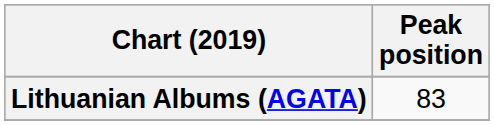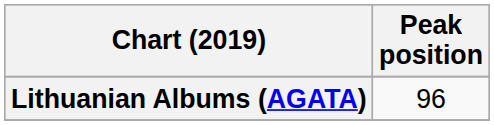Lithuanian Albums (AGATA) | Peak position: 83 -> 96
